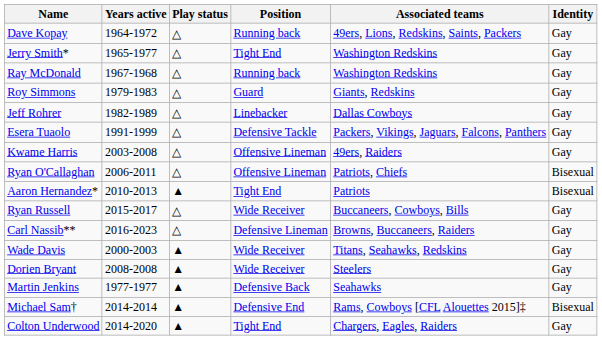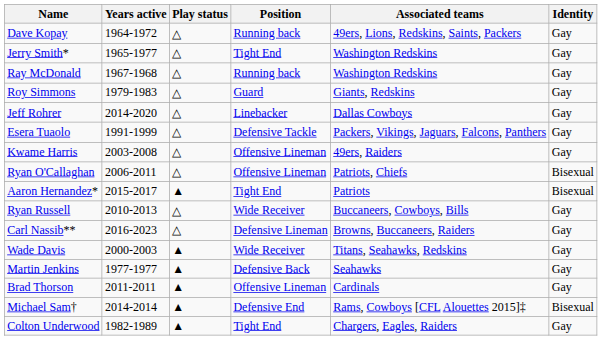Jeff Rohrer | Years active: 1982-1989 -> 2014-2020
Aaron Hernandez* | Years active: 2010-2013 -> 2015-2017
Ryan Russell | Years active: 2015-2017 -> 2010-2013
- row: Dorien Bryant | 2008-2008 | ▲ | Wide Receiver | Steelers | Gay
+ row: Brad Thorson | 2011-2011 | ▲ | Offensive Lineman | Cardinals | Gay
Colton Underwood | Years active: 2014-2020 -> 1982-1989
